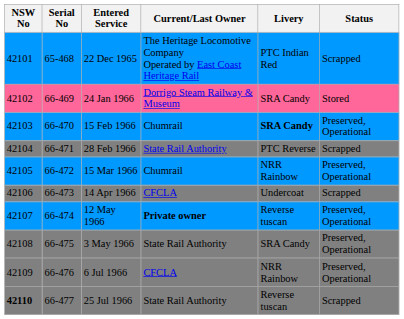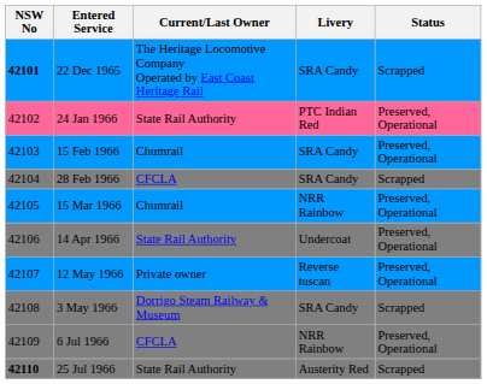- column: Serial No | 65-468 | 66-469 | 66-470 | 66-471 | 66-472 | 66-473 | 66-474 | 66-475 | 66-476 | 66-477
22 Dec 1965 | NSW No: normal -> bold
22 Dec 1965 | Livery: PTC Indian Red -> SRA Candy
24 Jan 1966 | Current/Last Owner: Dorrigo Steam Railway & Museum -> State Rail Authority
24 Jan 1966 | Livery: SRA Candy -> PTC Indian Red
24 Jan 1966 | Status: Stored -> Preserved, Operational
15 Feb 1966 | Livery: bold -> normal
28 Feb 1966 | Current/Last Owner: State Rail Authority -> CFCLA
28 Feb 1966 | Livery: PTC Reverse -> SRA Candy
14 Apr 1966 | Current/Last Owner: CFCLA -> State Rail Authority
14 Apr 1966 | Status: Scrapped -> Preserved, Operational
12 May 1966 | Current/Last Owner: bold -> normal
3 May 1966 | Current/Last Owner: State Rail Authority -> Dorrigo Steam Railway & Museum
3 May 1966 | Status: Preserved, Operational -> Scrapped
25 Jul 1966 | Livery: Reverse tuscan -> Austerity Red
